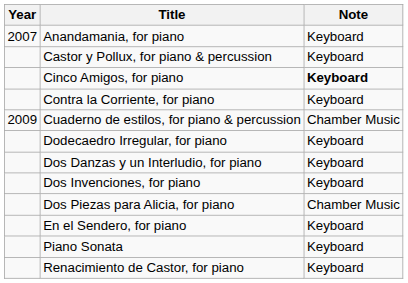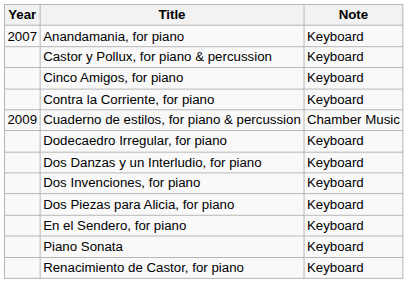Cinco Amigos, for piano | Note: bold -> normal
Dos Piezas para Alicia, for piano | Note: Chamber Music -> Keyboard
